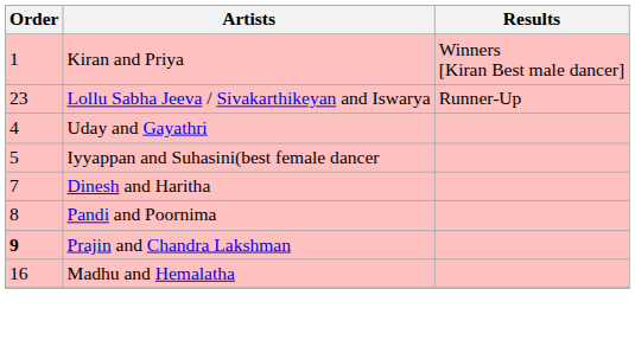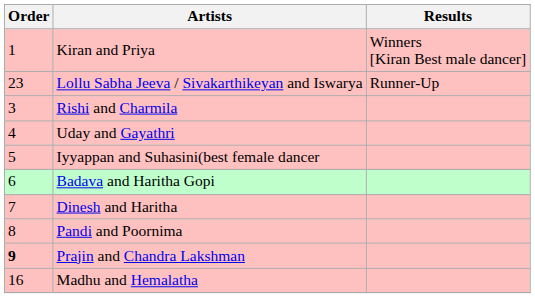+ row: 3 | Rishi and Charmila
+ row: 6 | Badava and Haritha Gopi
